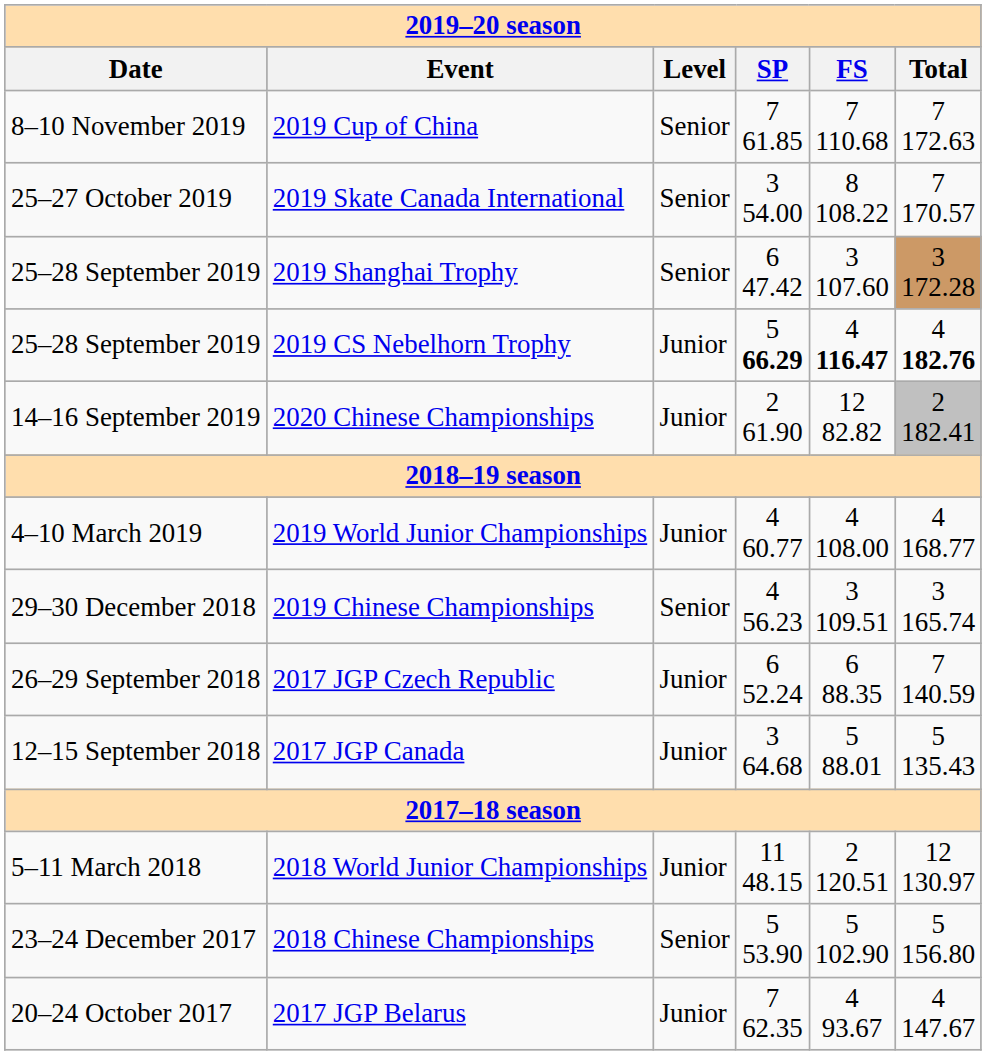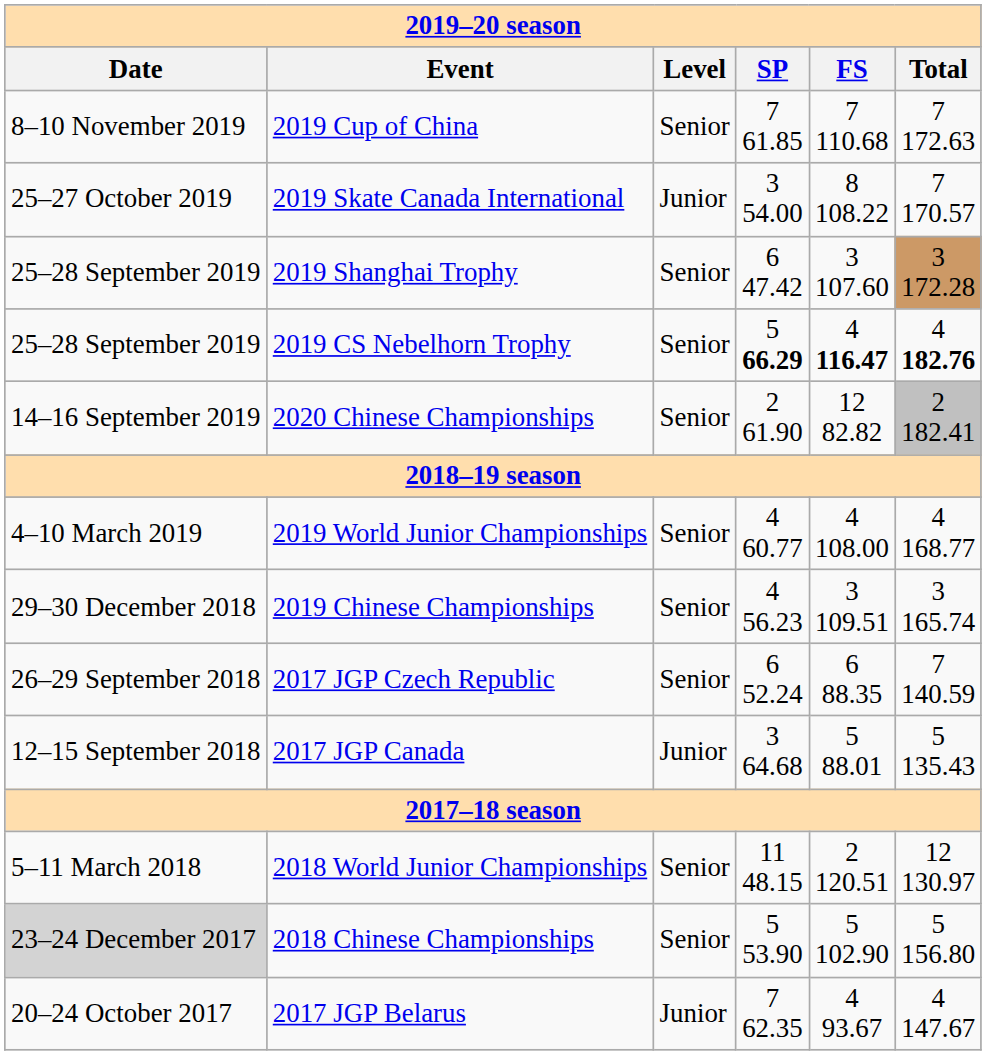2019 Skate Canada International | Level: Senior -> Junior
2019 CS Nebelhorn Trophy | Level: Junior -> Senior
2020 Chinese Championships | Level: Junior -> Senior
2019 World Junior Championships | Level: Junior -> Senior
2017 JGP Czech Republic | Level: Junior -> Senior
2018 World Junior Championships | Level: Junior -> Senior
2018 Chinese Championships | Date: no background -> lightgrey background
